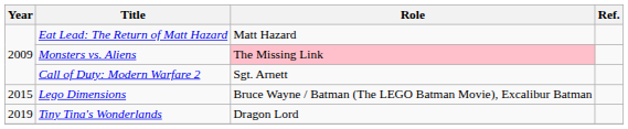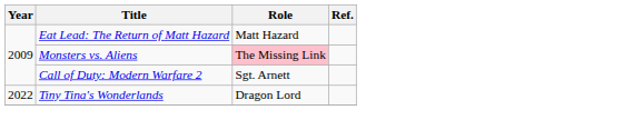- row: 2015 | Lego Dimensions | Bruce Wayne / Batman (The LEGO Batman Movie), Excalibur Batman
Tiny Tina's Wonderlands | Year: 2019 -> 2022
